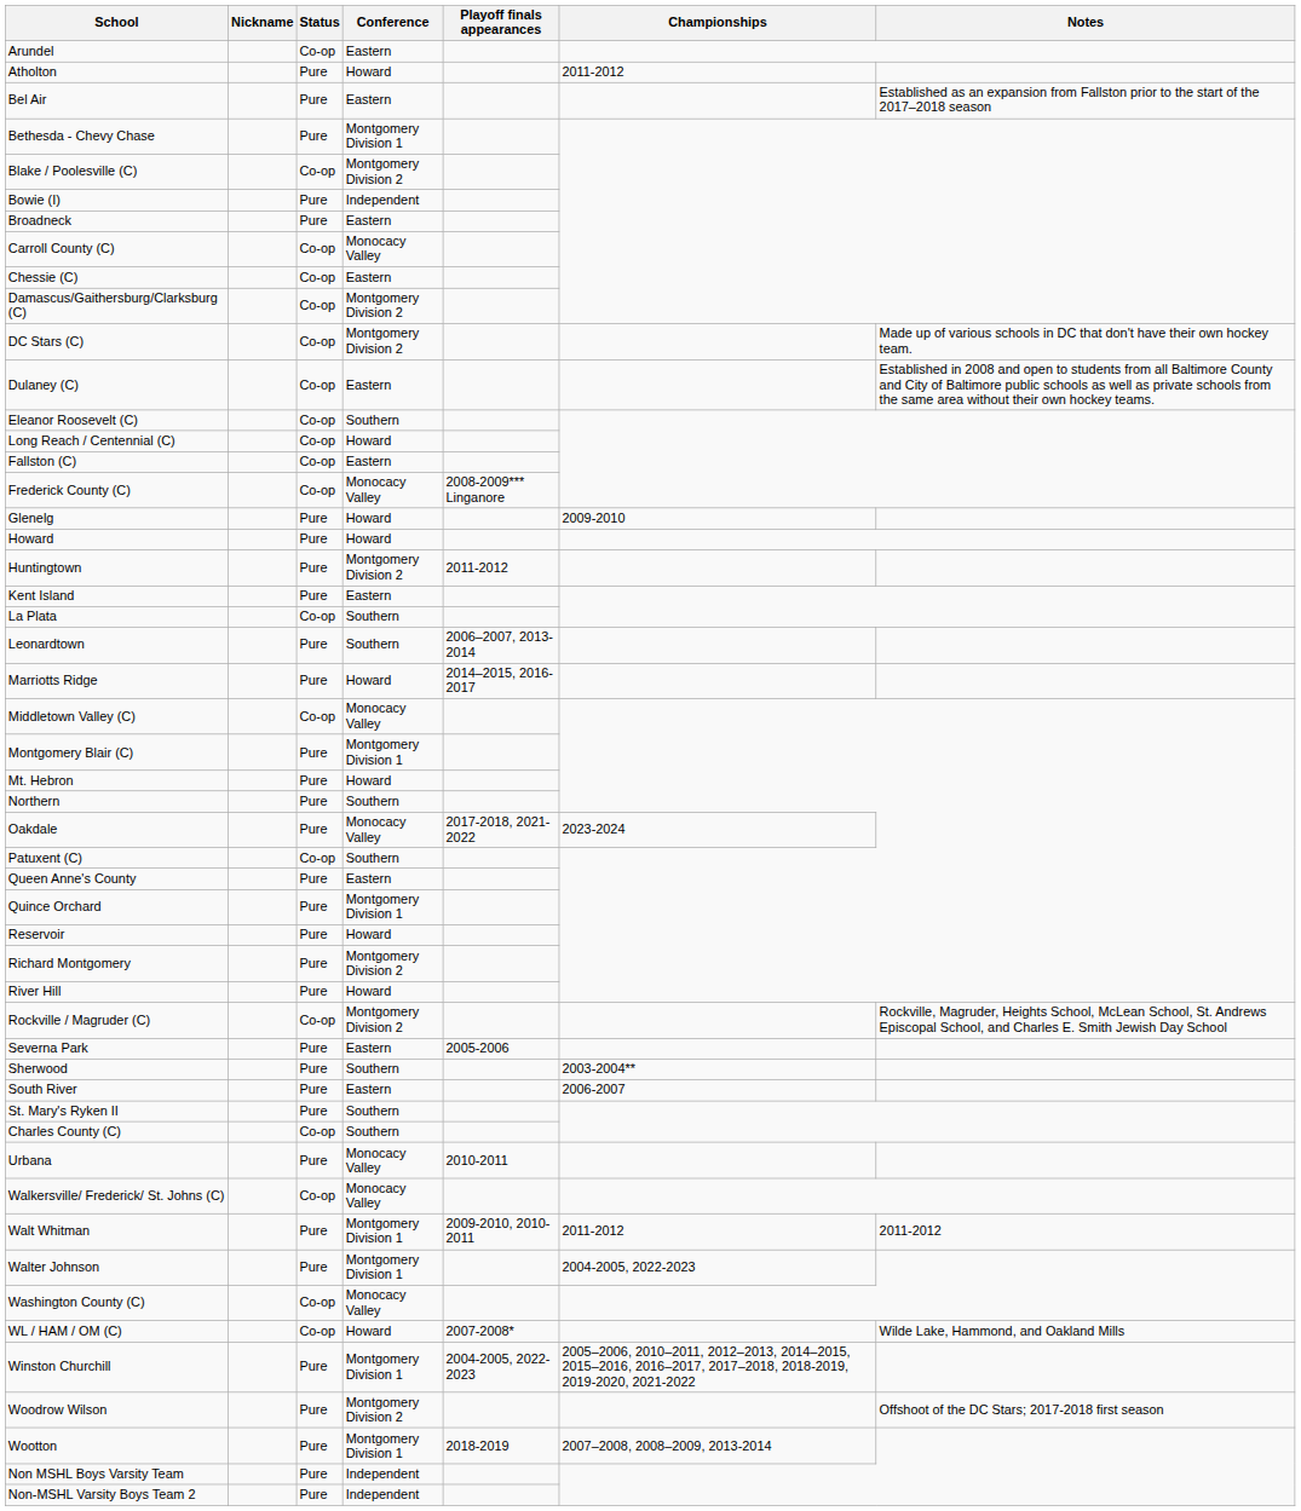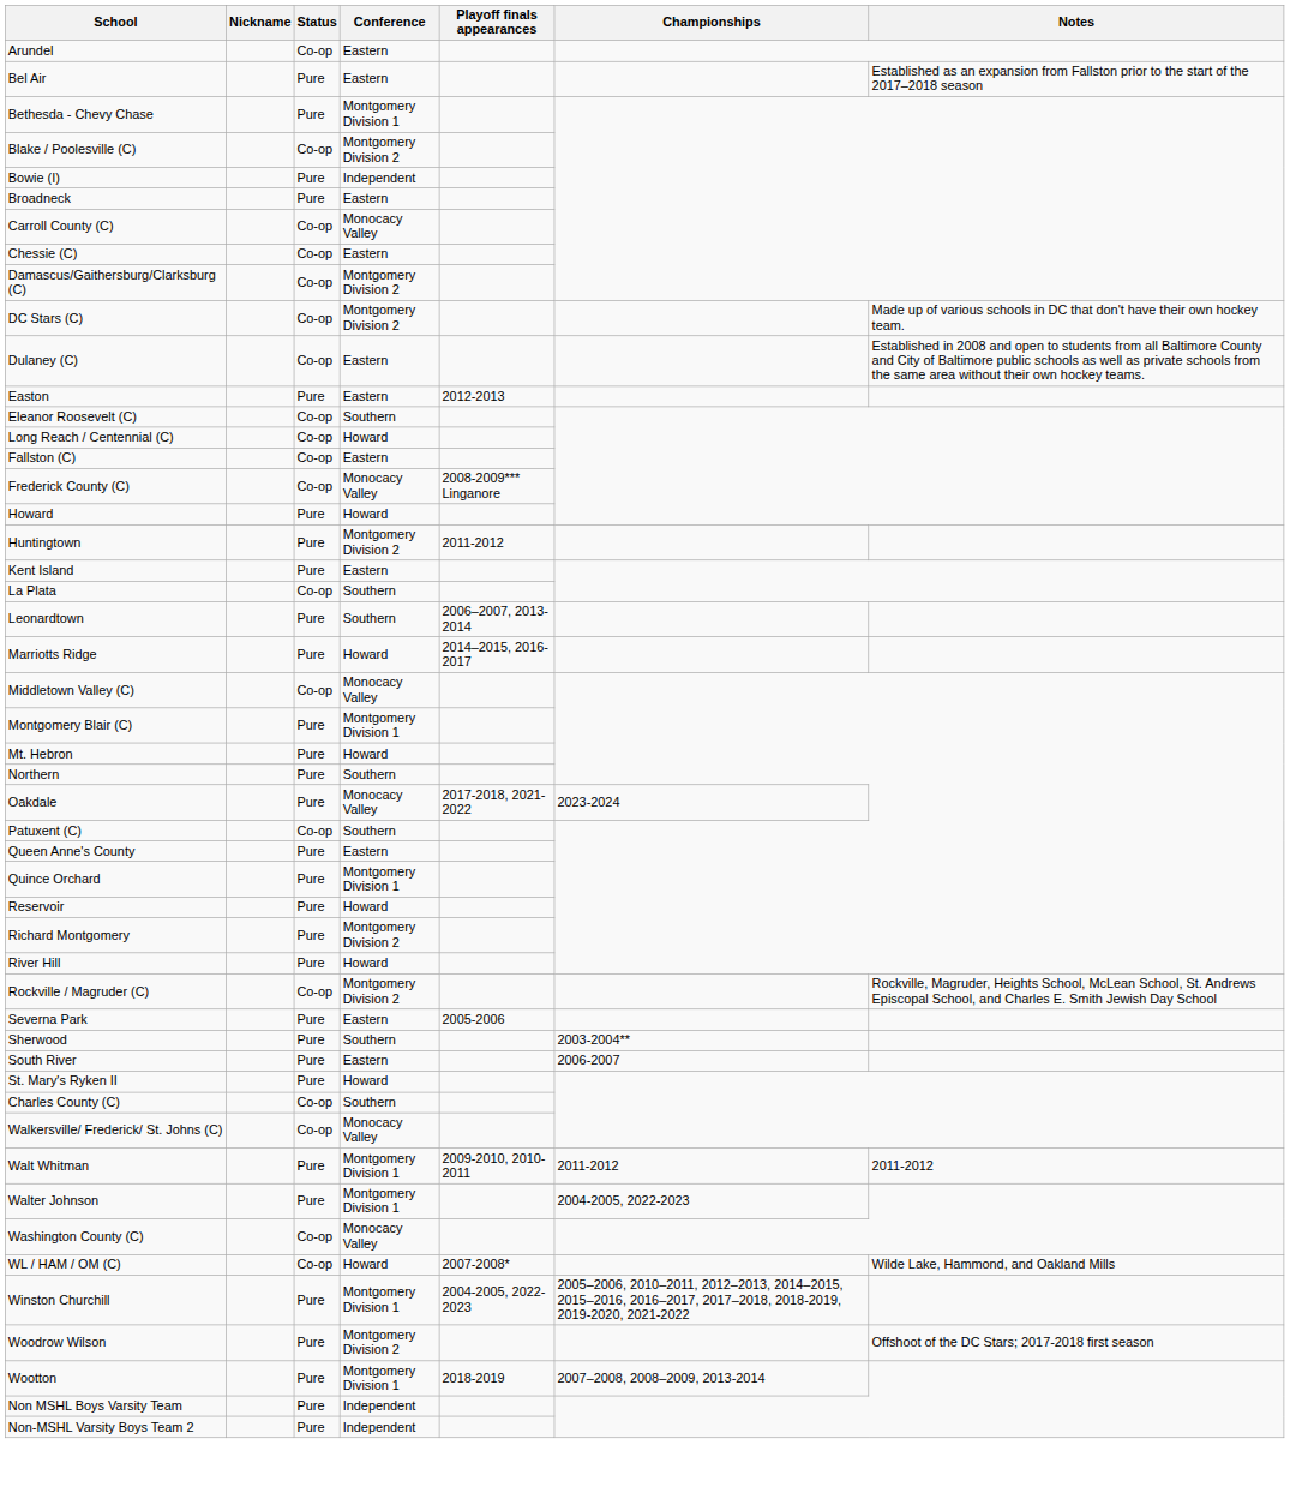- row: Atholton | Pure | Howard | 2011-2012
+ row: Easton | Pure | Eastern | 2012-2013
- row: Glenelg | Pure | Howard | 2009-2010
St. Mary's Ryken II | Conference: Southern -> Howard
- row: Urbana | Pure | Monocacy Valley | 2010-2011
